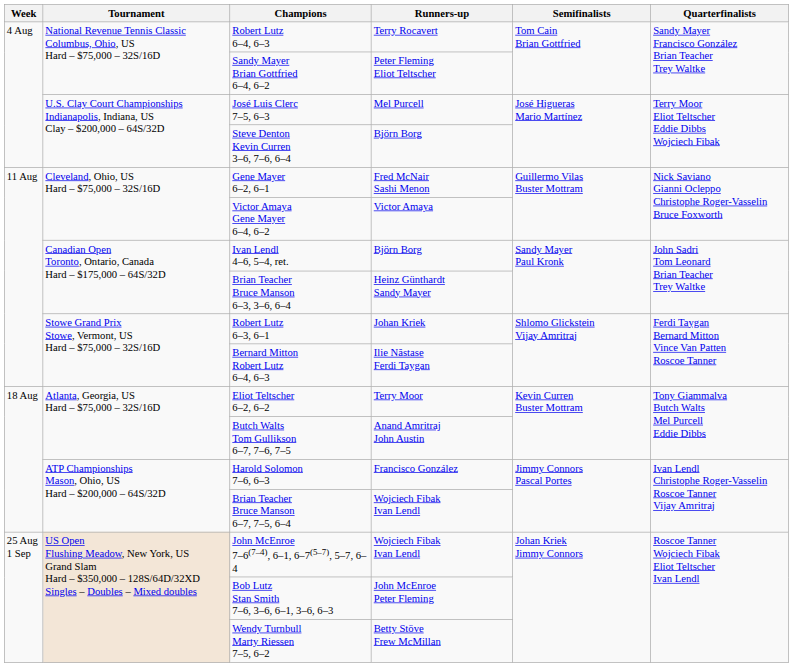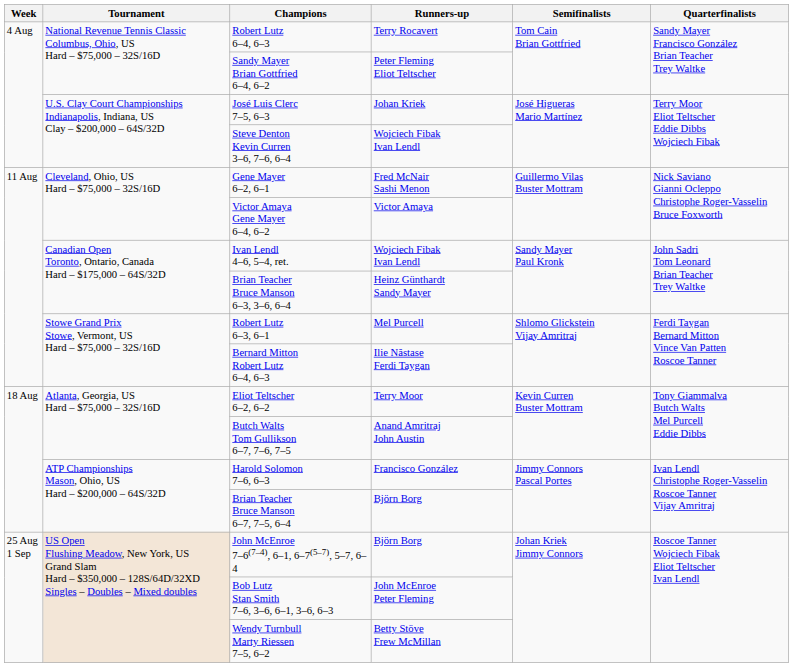José Luis Clerc 7–5, 6–3 | Runners-up: Mel Purcell -> Johan Kriek
Steve Denton Kevin Curren 3–6, 7–6, 6–4 | Runners-up: Björn Borg -> Wojciech Fibak Ivan Lendl
Ivan Lendl 4–6, 5–4, ret. | Runners-up: Björn Borg -> Wojciech Fibak Ivan Lendl
Robert Lutz 6–3, 6–1 | Runners-up: Johan Kriek -> Mel Purcell
Brian Teacher Bruce Manson 6–7, 7–5, 6–4 | Runners-up: Wojciech Fibak Ivan Lendl -> Björn Borg
John McEnroe 7–6(7–4), 6–1, 6–7(5–7), 5–7, 6–4 | Runners-up: Wojciech Fibak Ivan Lendl -> Björn Borg
